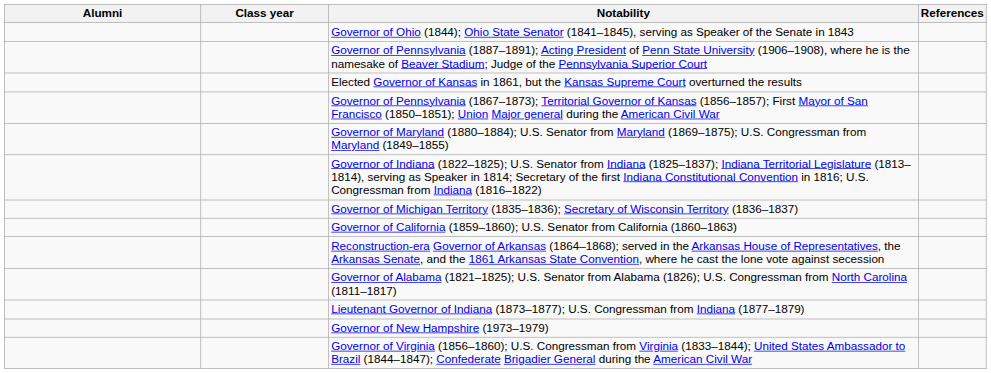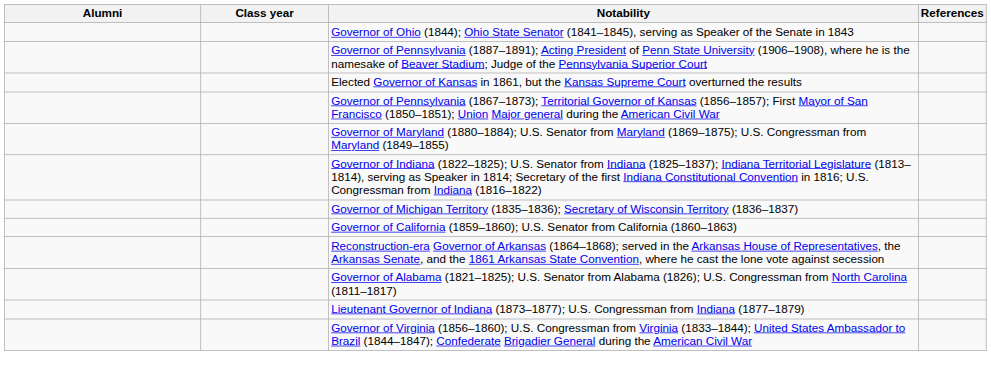- row: Governor of New Hampshire (1973–1979)
